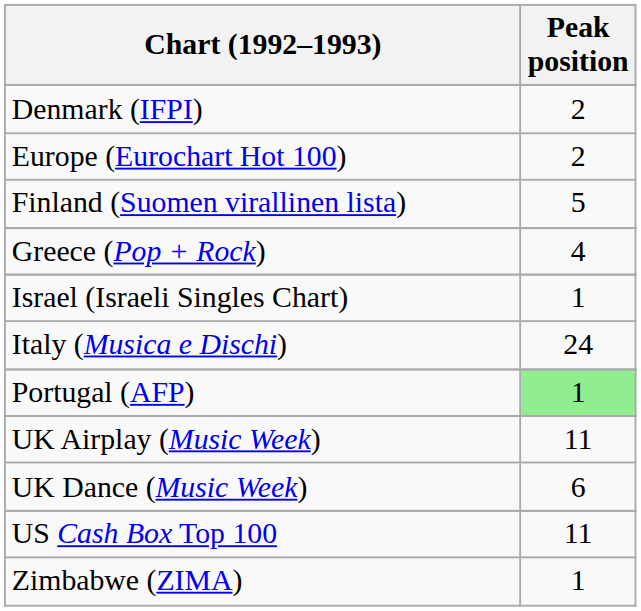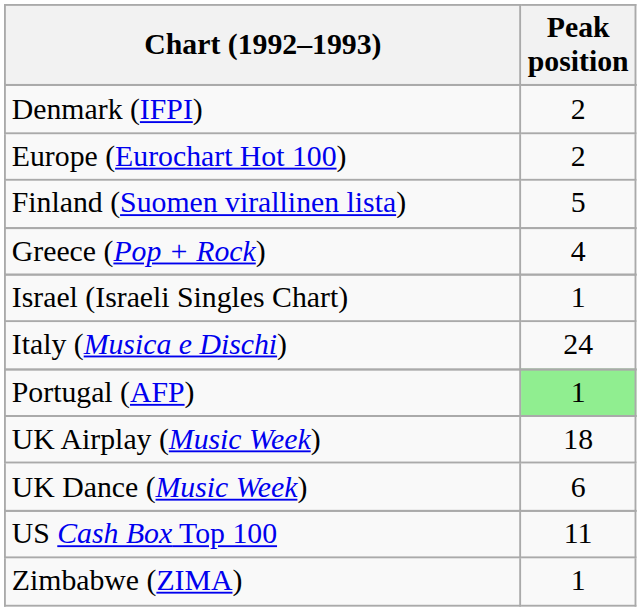UK Airplay (Music Week) | Peak position: 11 -> 18
